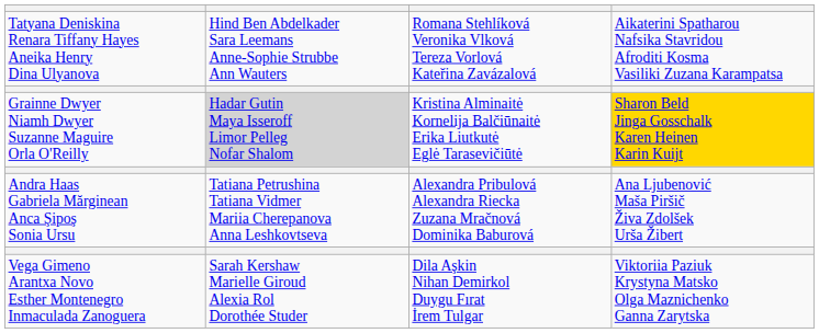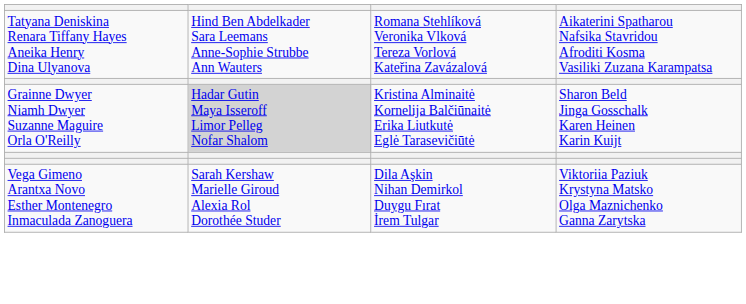Grainne Dwyer Niamh Dwyer Suzanne Maguire Orla O'Reilly | column 4: gold background -> no background
- row: Andra Haas Gabriela Mărginean Anca Şipoş Sonia Ursu | Tatiana Petrushina Tatiana Vidmer Mariia Cherepanova Anna Leshkovtseva | Alexandra Pribulová Alexandra Riecka Zuzana Mračnová Dominika Baburová | Ana Ljubenović Maša Piršič Živa Zdolšek Urša Žibert
